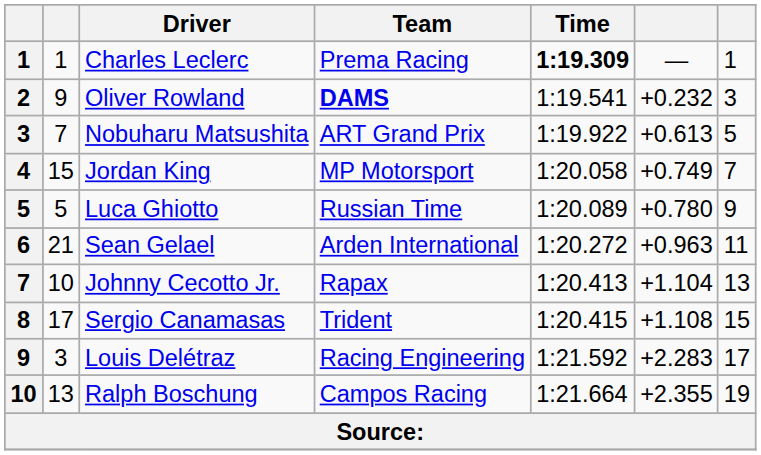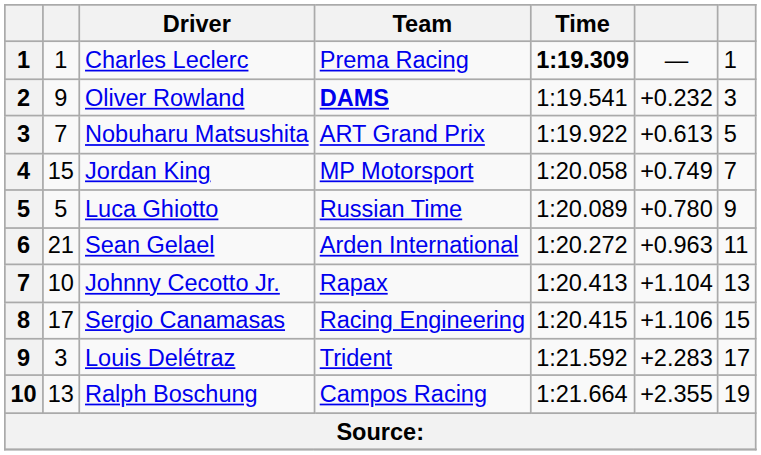Sergio Canamasas | Team: Trident -> Racing Engineering
Sergio Canamasas | column 6: +1.108 -> +1.106
Louis Delétraz | Team: Racing Engineering -> Trident
